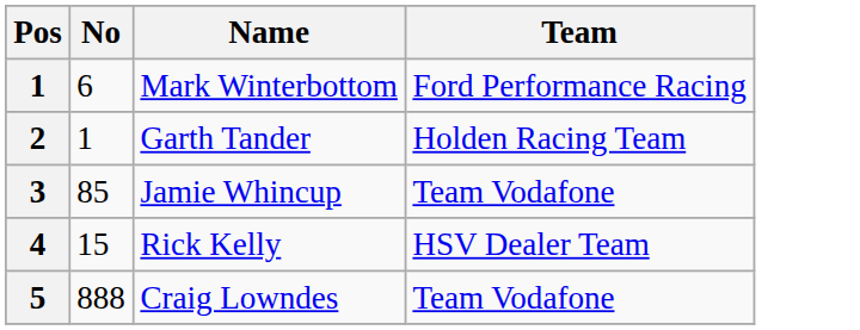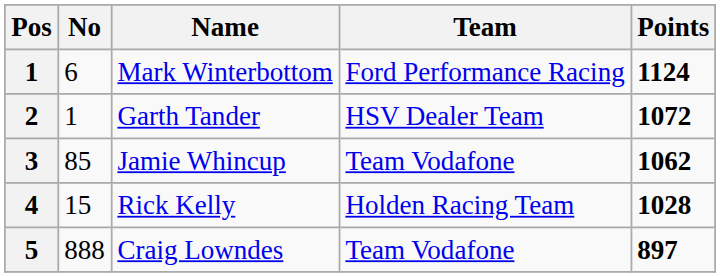+ column: Points | 1124 | 1072 | 1062 | 1028 | 897
Garth Tander | Team: Holden Racing Team -> HSV Dealer Team
Rick Kelly | Team: HSV Dealer Team -> Holden Racing Team
